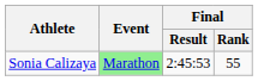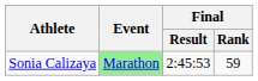Sonia Calizaya | Final / Rank: 55 -> 59
